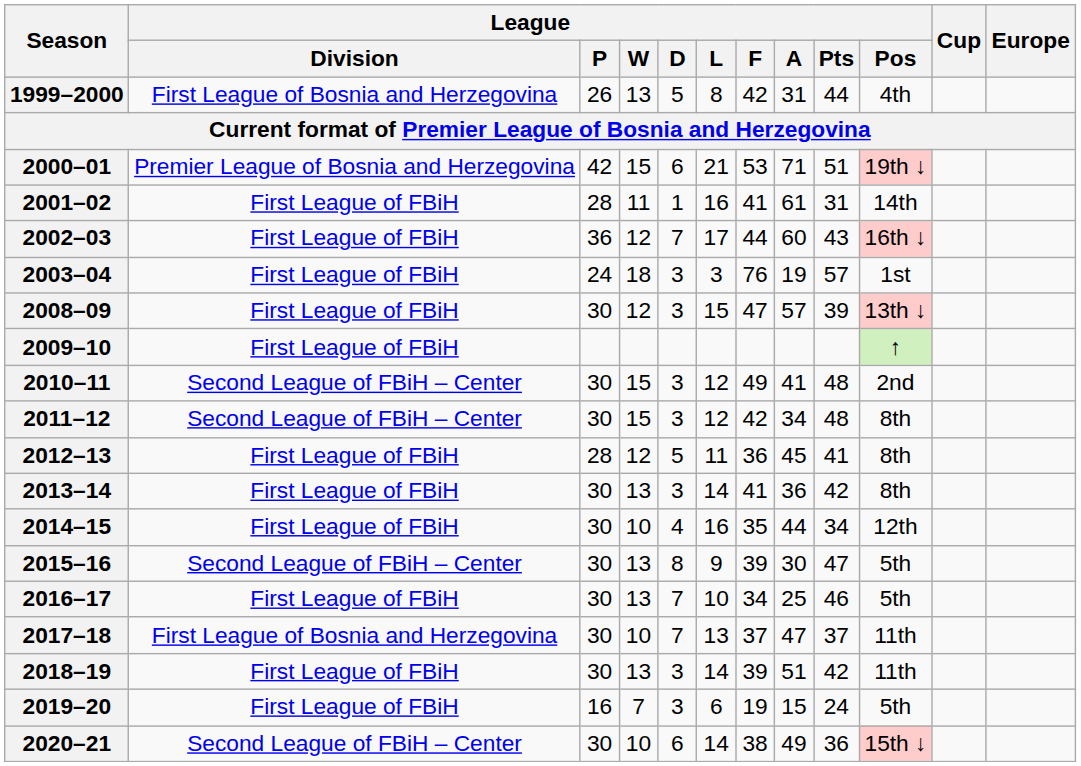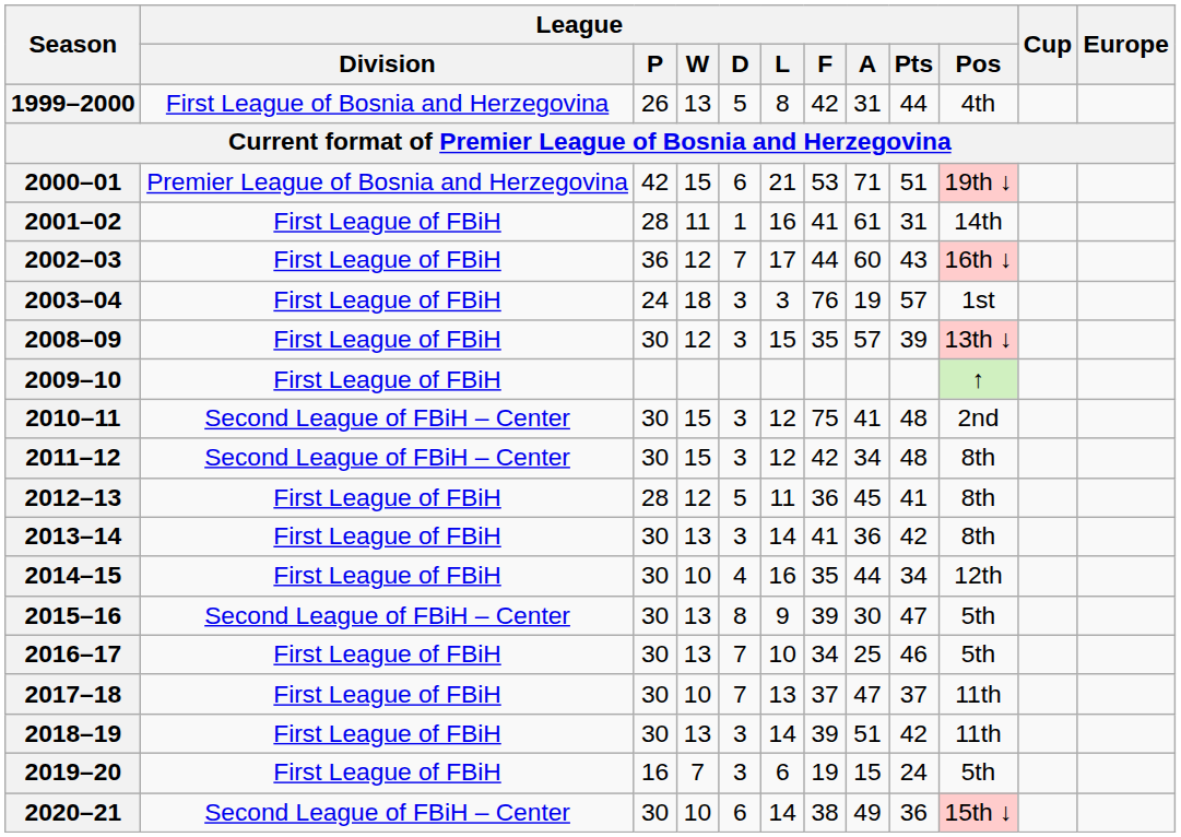2008–09 | League / F: 47 -> 35
2010–11 | League / F: 49 -> 75
2017–18 | League / Division: First League of Bosnia and Herzegovina -> First League of FBiH
